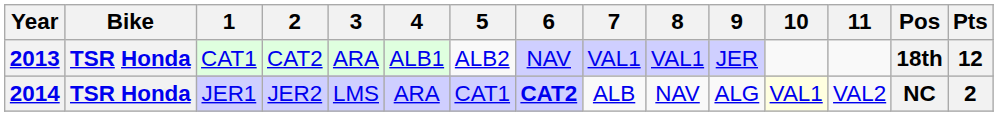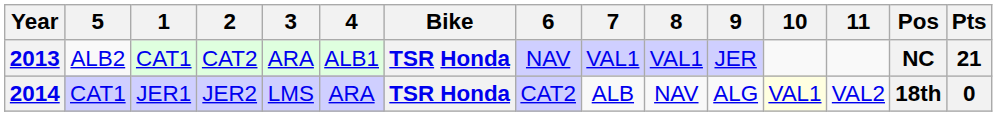columns swapped: Bike <-> 5
2013 | Pos: 18th -> NC
2013 | Pts: 12 -> 21
2014 | 6: bold -> normal
2014 | Pos: NC -> 18th
2014 | Pts: 2 -> 0
